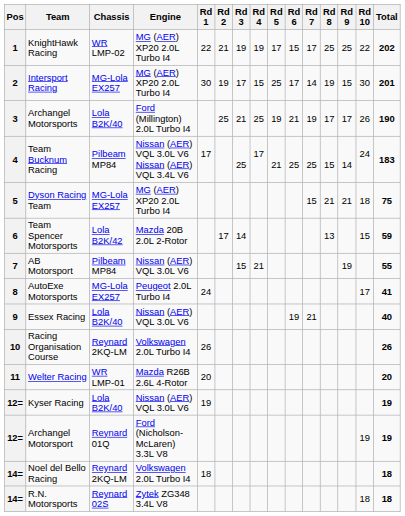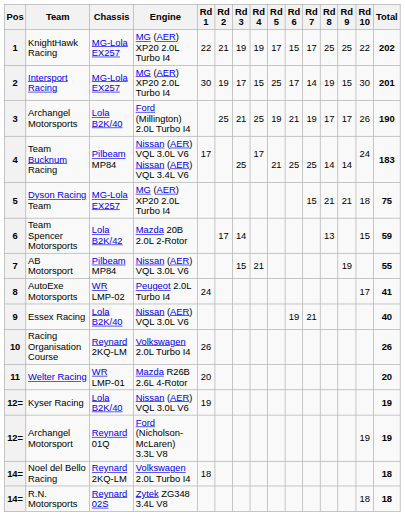KnightHawk Racing | Chassis: WR LMP-02 -> MG-Lola EX257
Team Bucknum Racing | Rd 8: 15 -> 14
AutoExe Motorsports | Chassis: MG-Lola EX257 -> WR LMP-02
